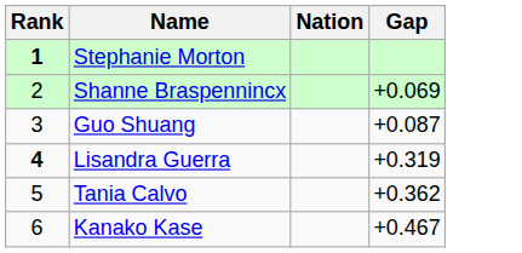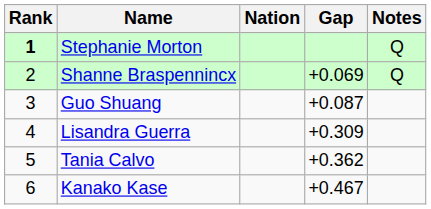+ column: Notes | Q | Q
Lisandra Guerra | Rank: bold -> normal
Lisandra Guerra | Gap: +0.319 -> +0.309
